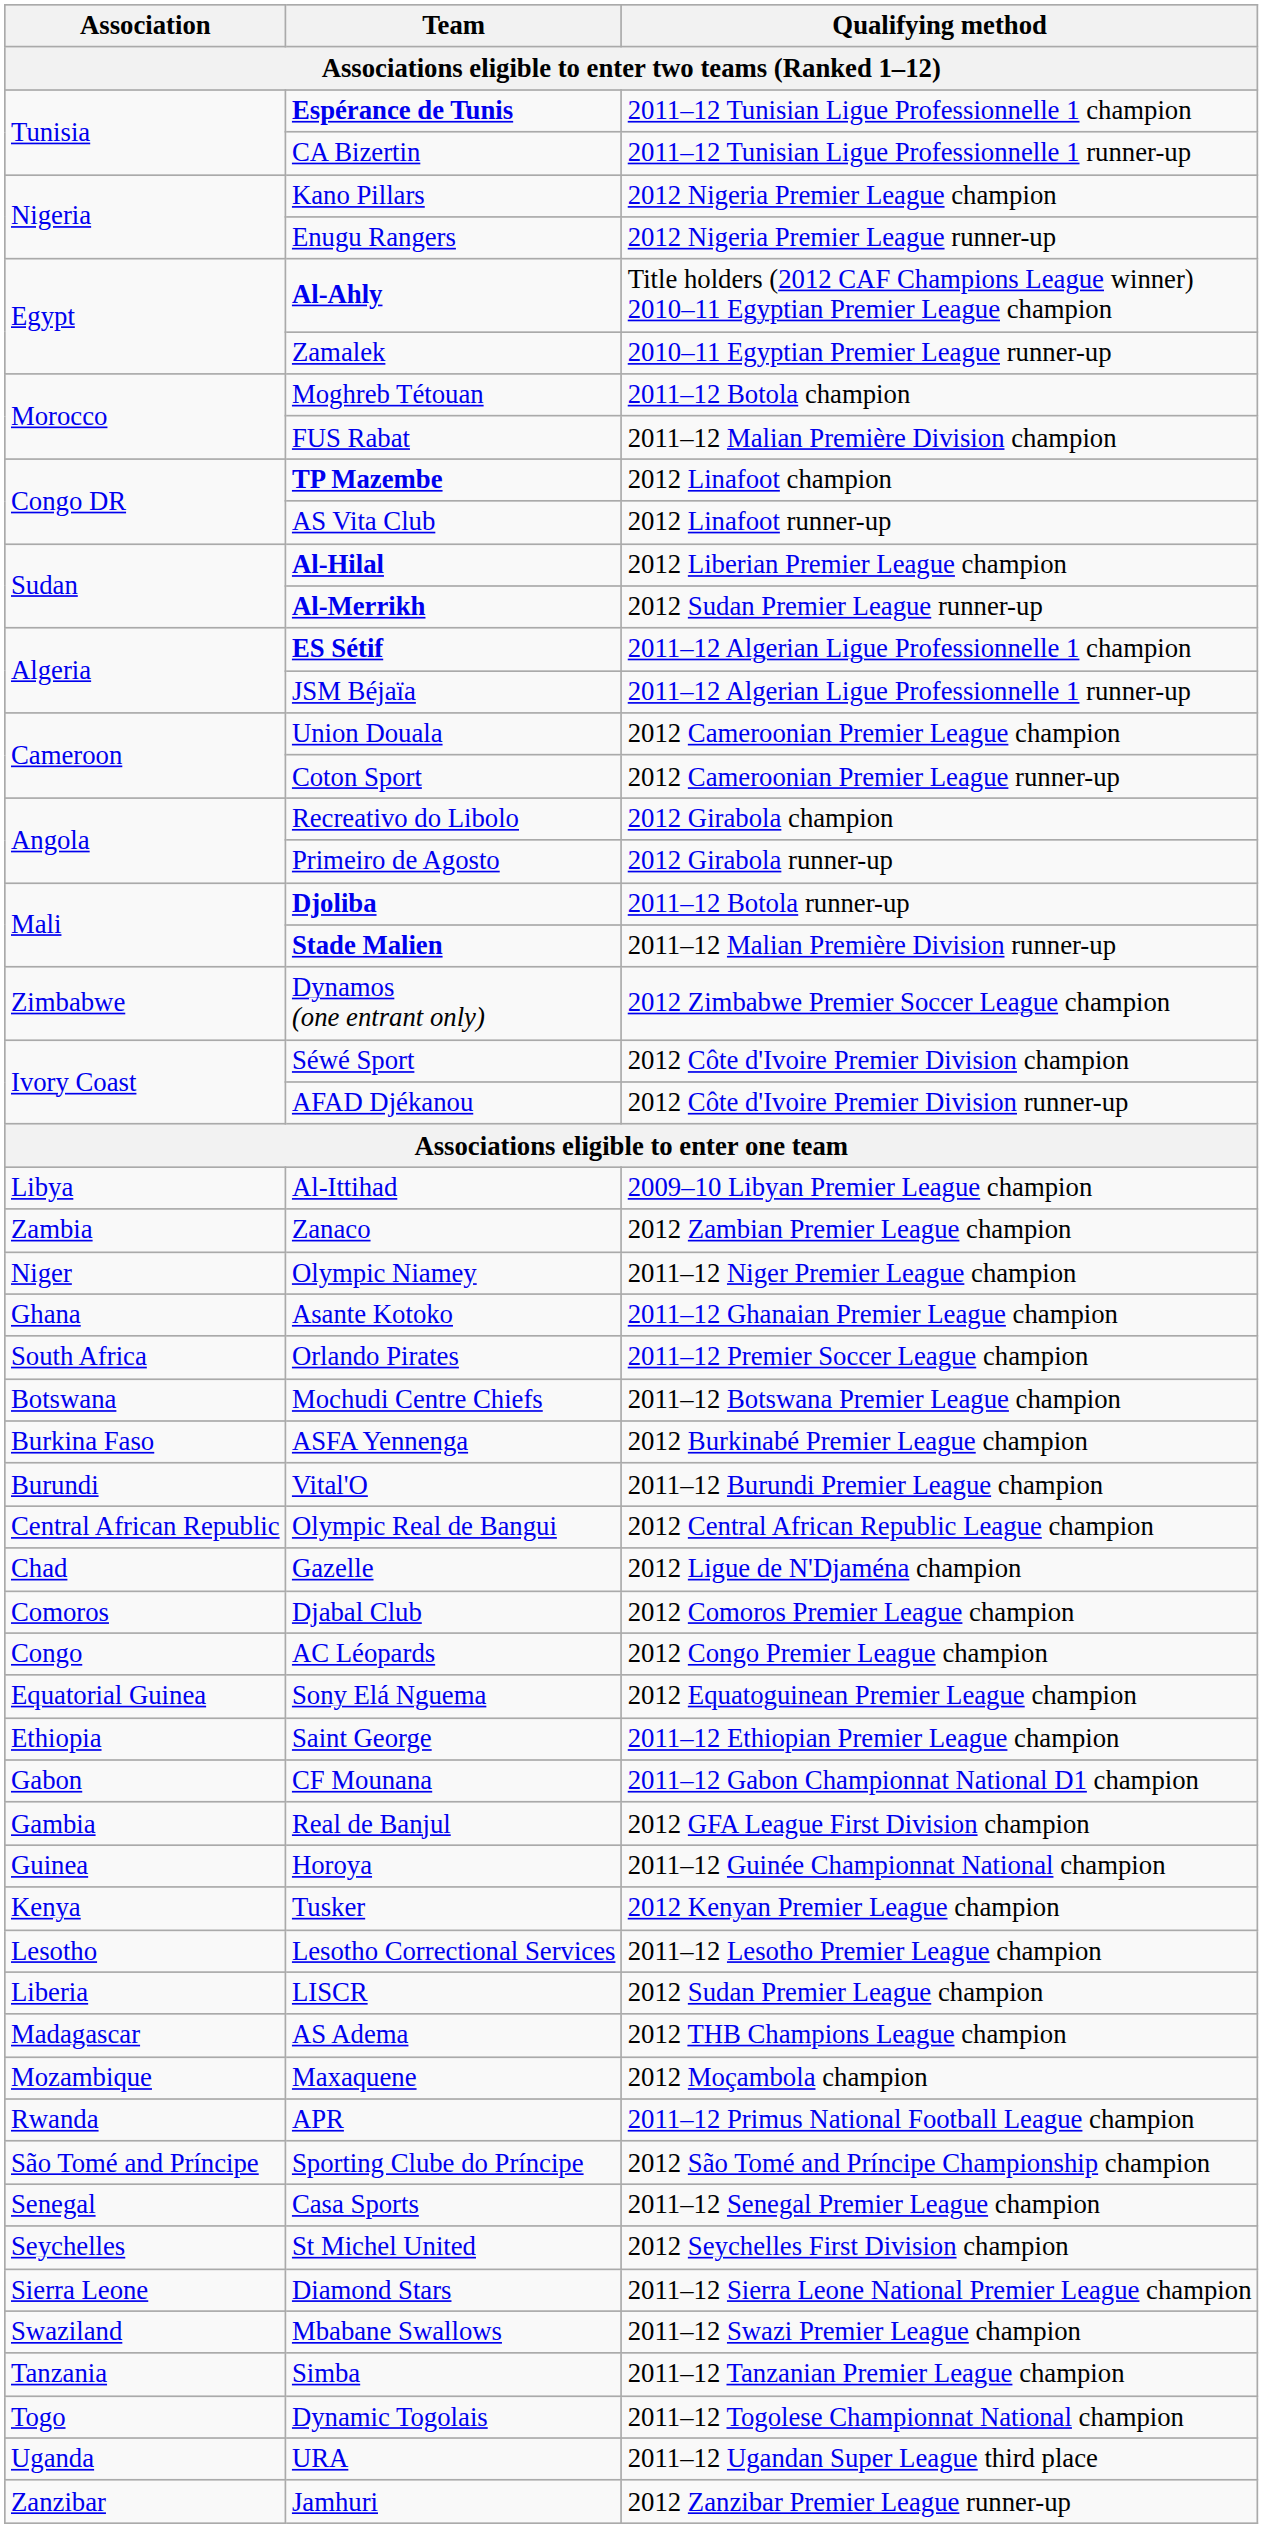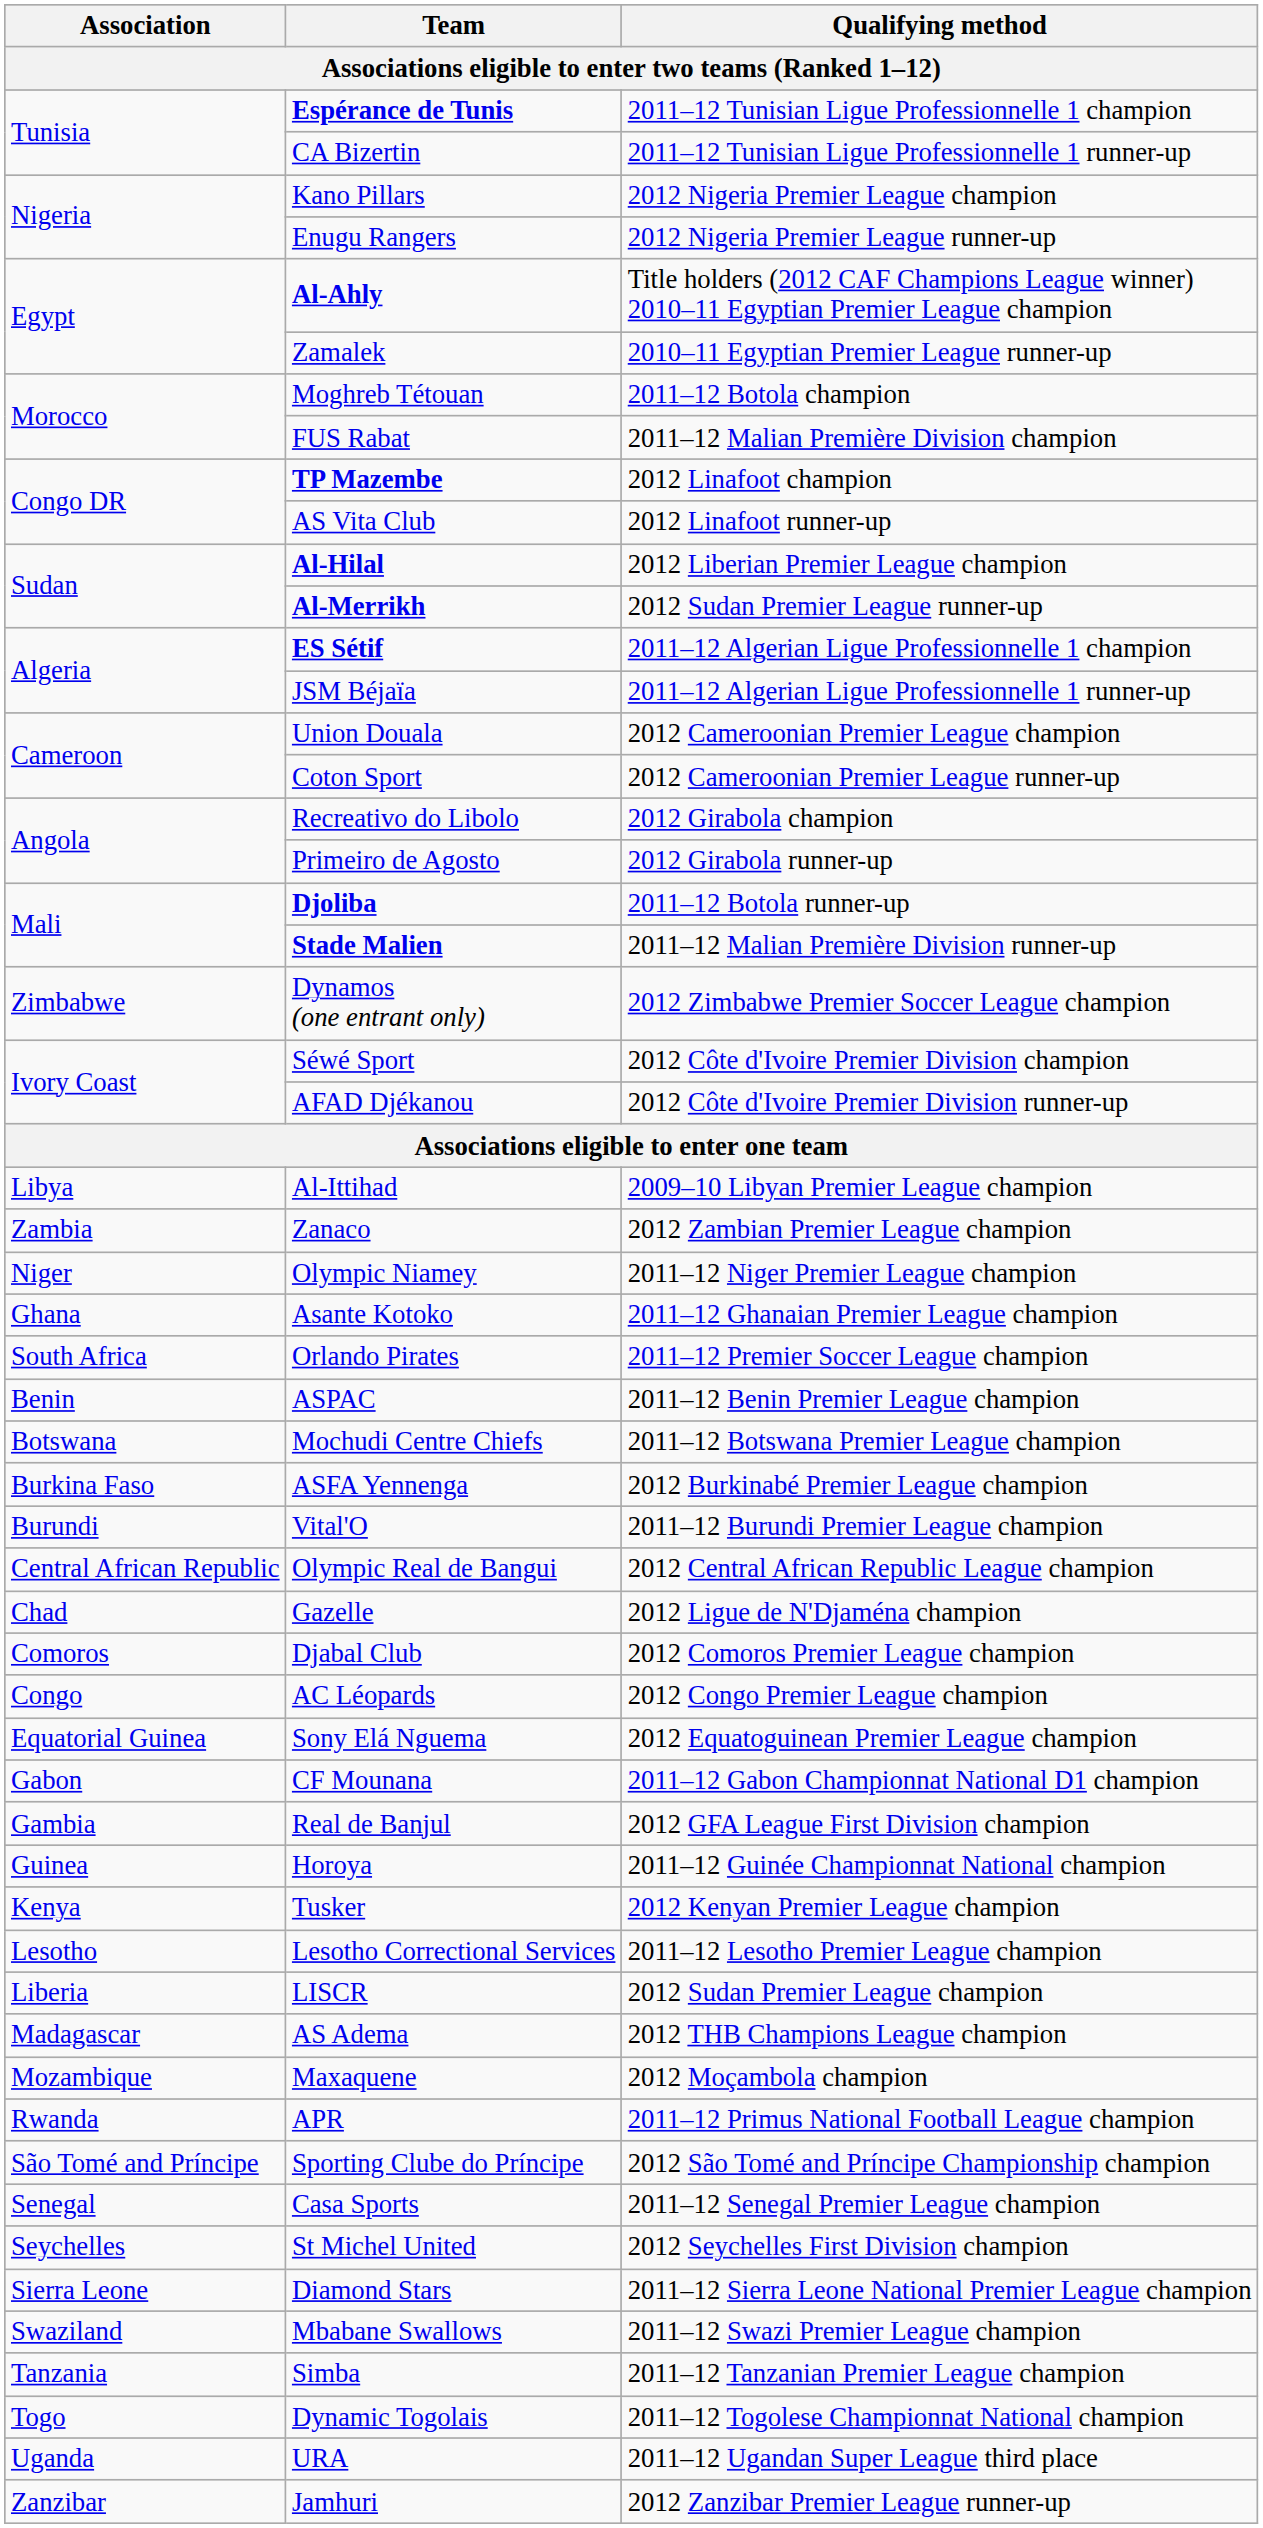+ row: Benin | ASPAC | 2011–12 Benin Premier League champion
- row: Ethiopia | Saint George | 2011–12 Ethiopian Premier League champion
